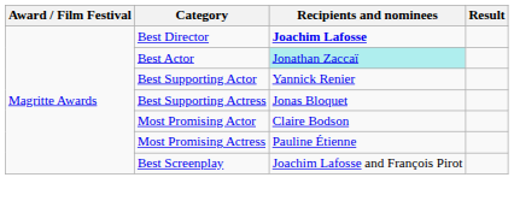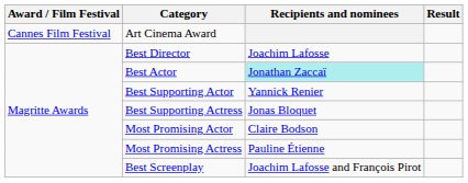+ row: Cannes Film Festival | Art Cinema Award
Best Director | Recipients and nominees: bold -> normal
